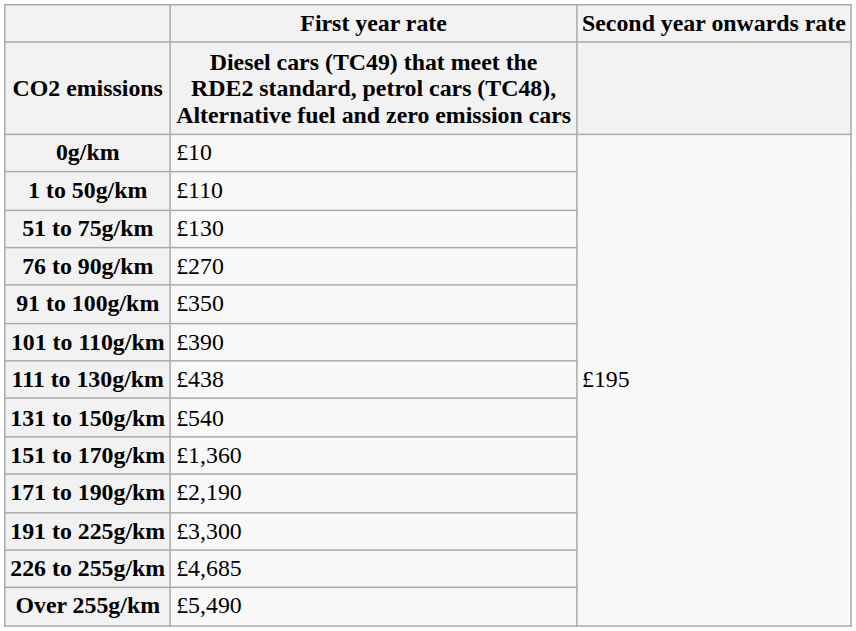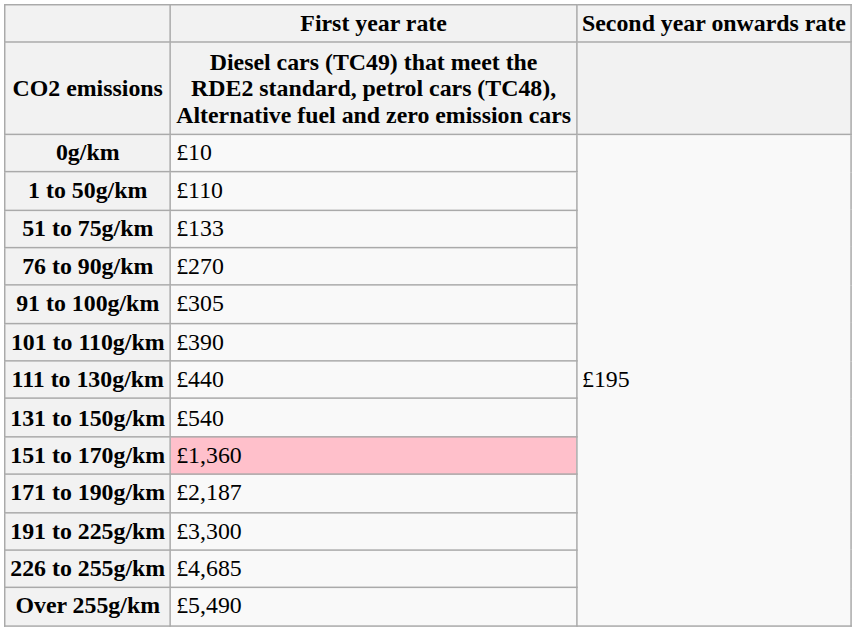51 to 75g/km | column 2: £130 -> £133
91 to 100g/km | column 2: £350 -> £305
111 to 130g/km | column 2: £438 -> £440
151 to 170g/km | column 2: no background -> pink background
171 to 190g/km | column 2: £2,190 -> £2,187
